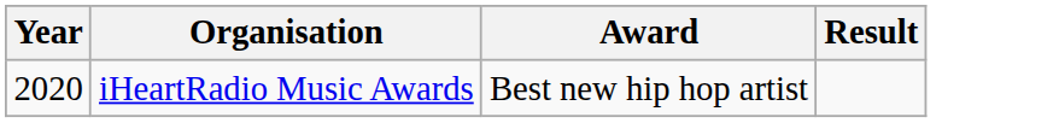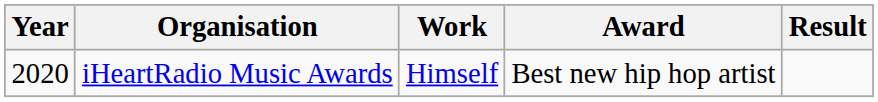+ column: Work | Himself
